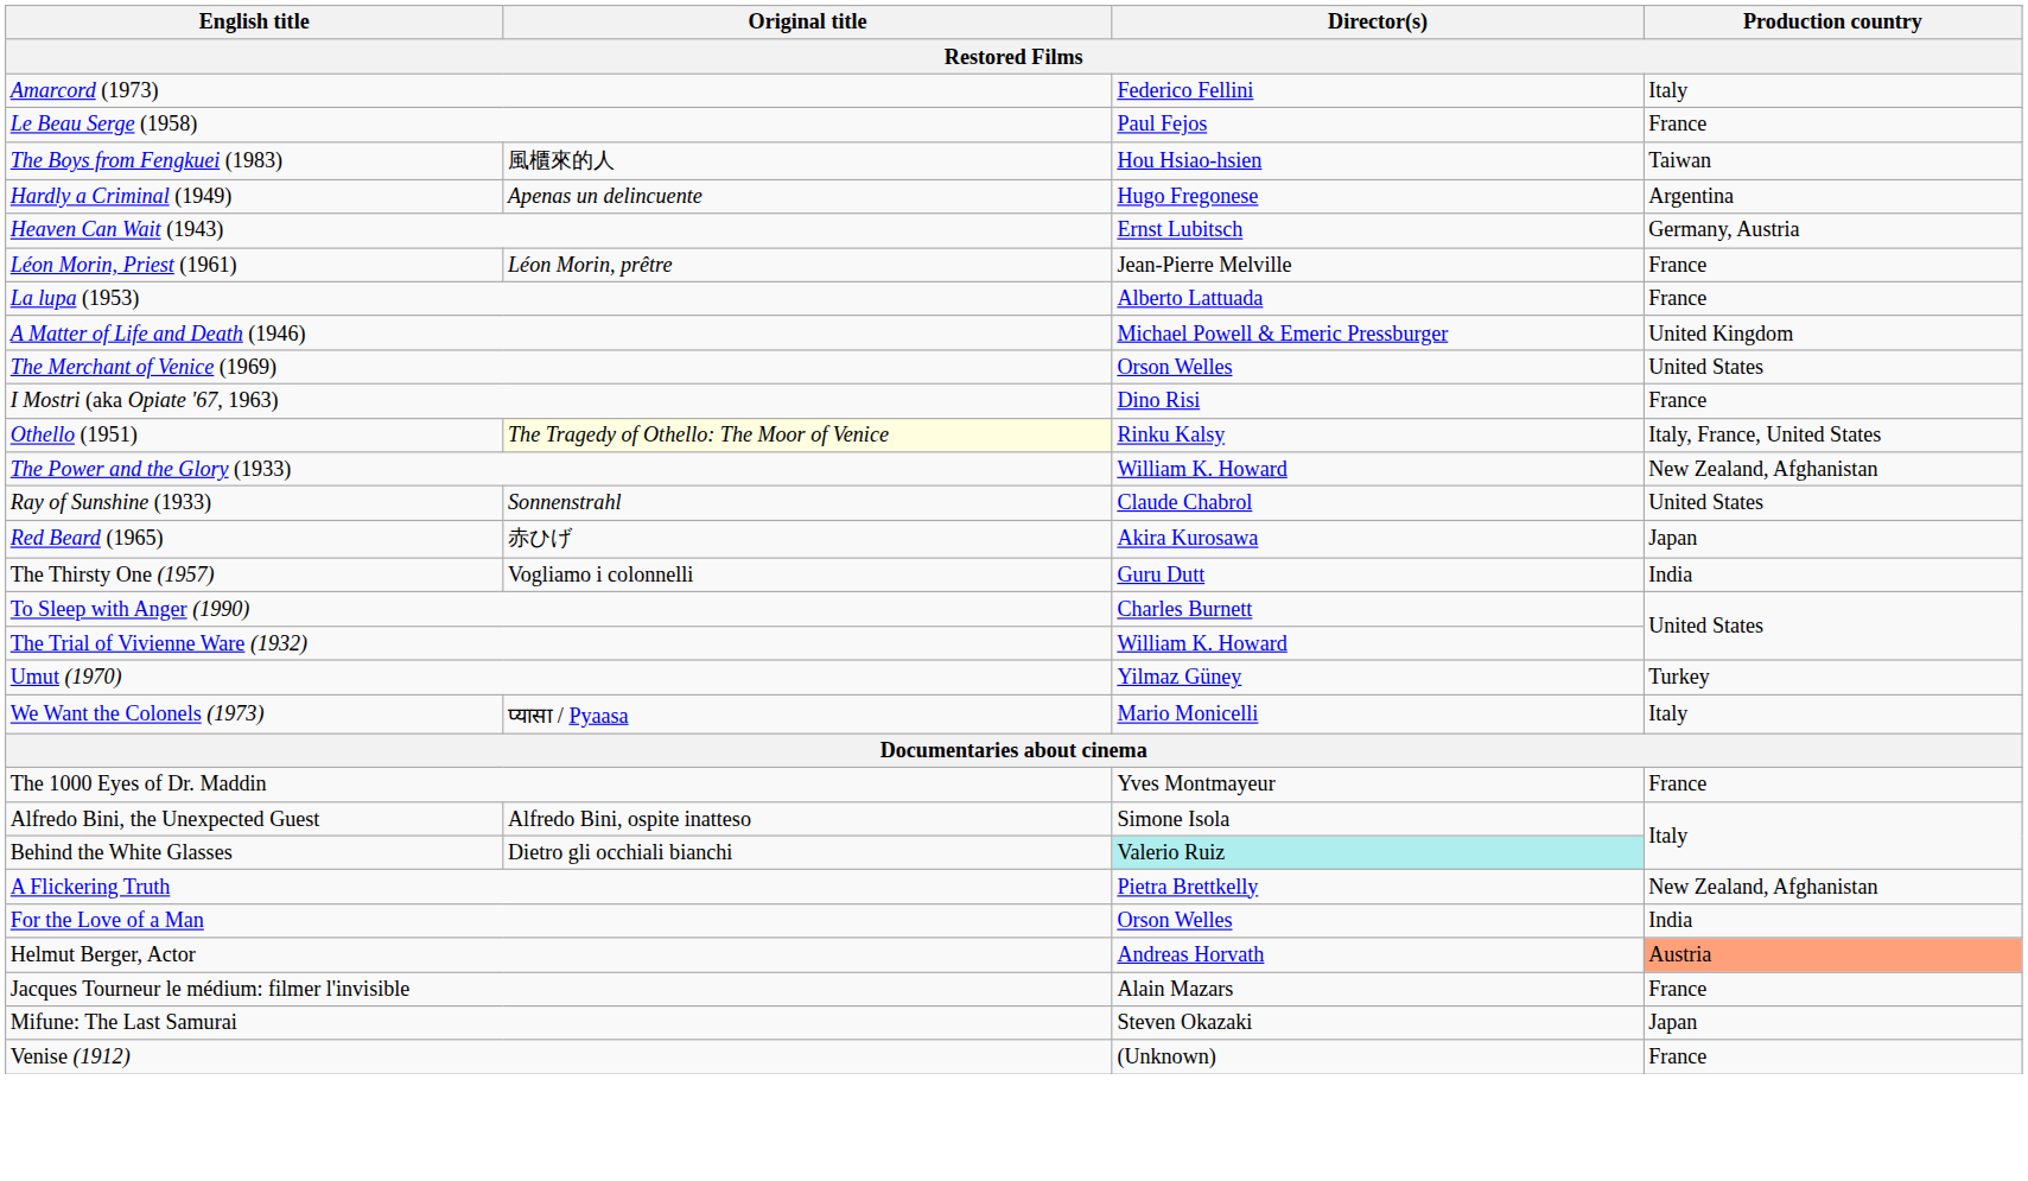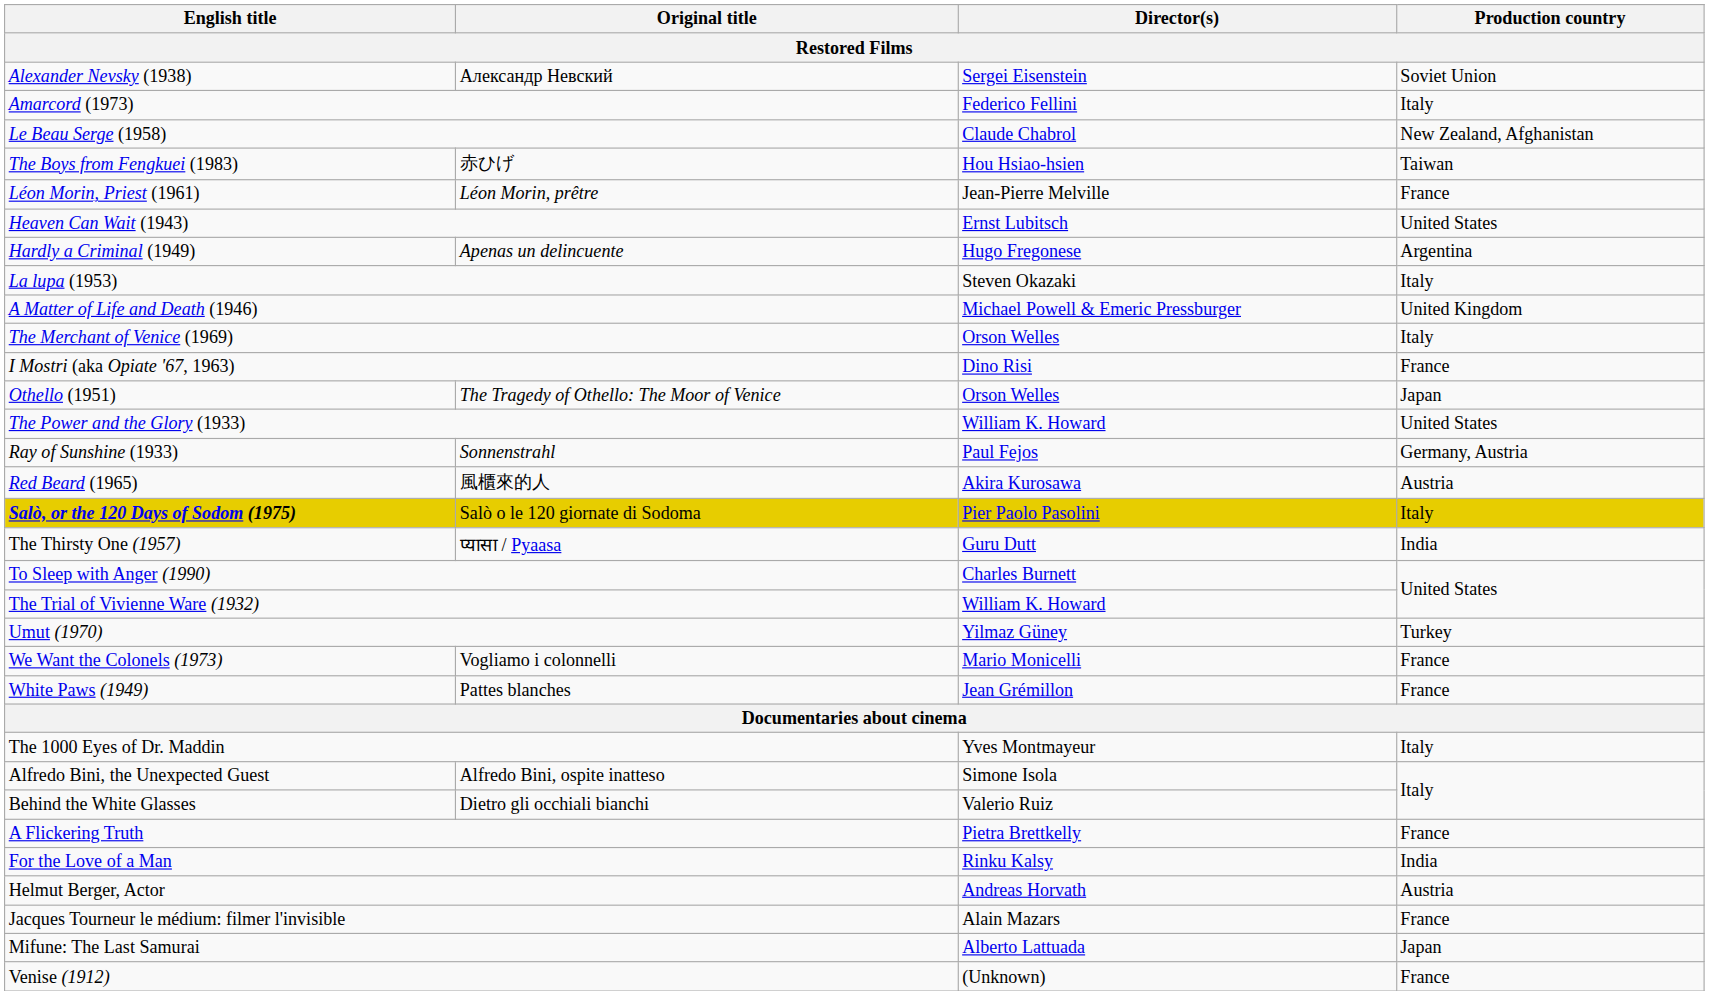+ row: Alexander Nevsky (1938) | Александр Невский | Sergei Eisenstein | Soviet Union
Le Beau Serge (1958) | Director(s): Paul Fejos -> Claude Chabrol
Le Beau Serge (1958) | Production country: France -> New Zealand, Afghanistan
The Boys from Fengkuei (1983) | Original title: 風櫃來的人 -> 赤ひげ
rows swapped: Hardly a Criminal (1949) <-> Léon Morin, Priest (1961)
Heaven Can Wait (1943) | Production country: Germany, Austria -> United States
La lupa (1953) | Director(s): Alberto Lattuada -> Steven Okazaki
La lupa (1953) | Production country: France -> Italy
The Merchant of Venice (1969) | Production country: United States -> Italy
Othello (1951) | Original title: lightyellow background -> no background
Othello (1951) | Director(s): Rinku Kalsy -> Orson Welles
Othello (1951) | Production country: Italy, France, United States -> Japan
The Power and the Glory (1933) | Production country: New Zealand, Afghanistan -> United States
Ray of Sunshine (1933) | Director(s): Claude Chabrol -> Paul Fejos
Ray of Sunshine (1933) | Production country: United States -> Germany, Austria
Red Beard (1965) | Original title: 赤ひげ -> 風櫃來的人
Red Beard (1965) | Production country: Japan -> Austria
+ row: Salò, or the 120 Days of Sodom (1975) | Salò o le 120 giornate di Sodoma | Pier Paolo Pasolini | Italy
The Thirsty One (1957) | Original title: Vogliamo i colonnelli -> प्यासा / Pyaasa
We Want the Colonels (1973) | Original title: प्यासा / Pyaasa -> Vogliamo i colonnelli
We Want the Colonels (1973) | Production country: Italy -> France
+ row: White Paws (1949) | Pattes blanches | Jean Grémillon | France
The 1000 Eyes of Dr. Maddin | Production country: France -> Italy
Behind the White Glasses | Director(s): paleturquoise background -> no background
A Flickering Truth | Production country: New Zealand, Afghanistan -> France
For the Love of a Man | Director(s): Orson Welles -> Rinku Kalsy
Helmut Berger, Actor | Production country: lightsalmon background -> no background
Mifune: The Last Samurai | Director(s): Steven Okazaki -> Alberto Lattuada
